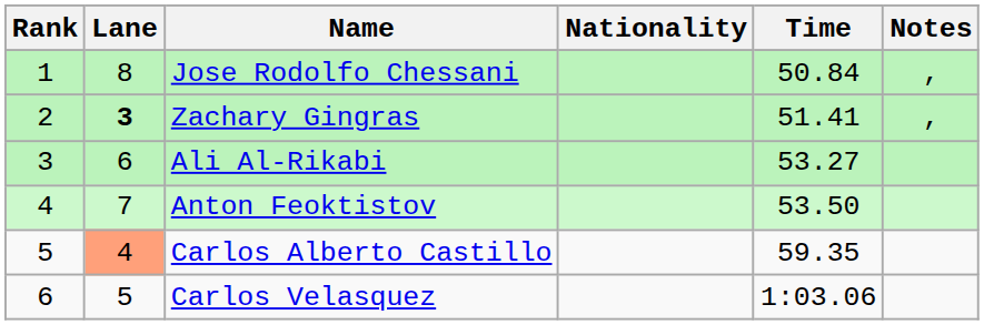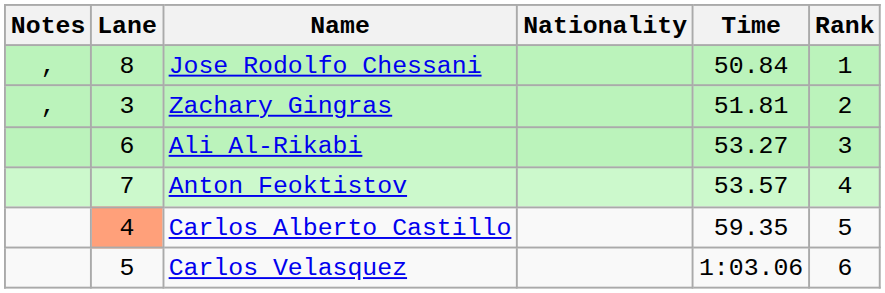columns swapped: Rank <-> Notes
Zachary Gingras | Lane: bold -> normal
Zachary Gingras | Time: 51.41 -> 51.81
Anton Feoktistov | Time: 53.50 -> 53.57
